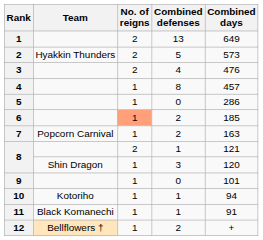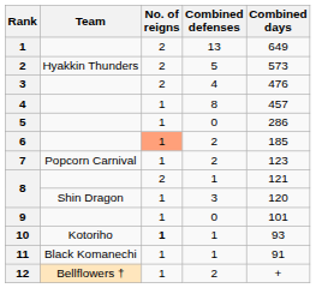7 | Combined days: 163 -> 123
10 | No. of reigns: normal -> bold
10 | Combined days: 94 -> 93
